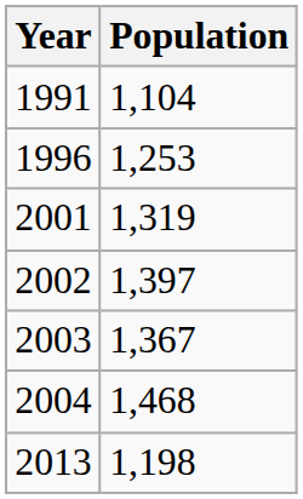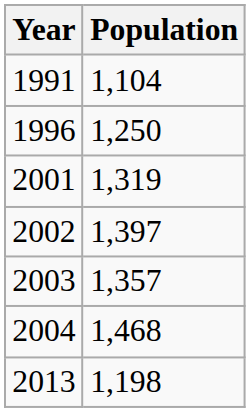1996 | Population: 1,253 -> 1,250
2003 | Population: 1,367 -> 1,357
